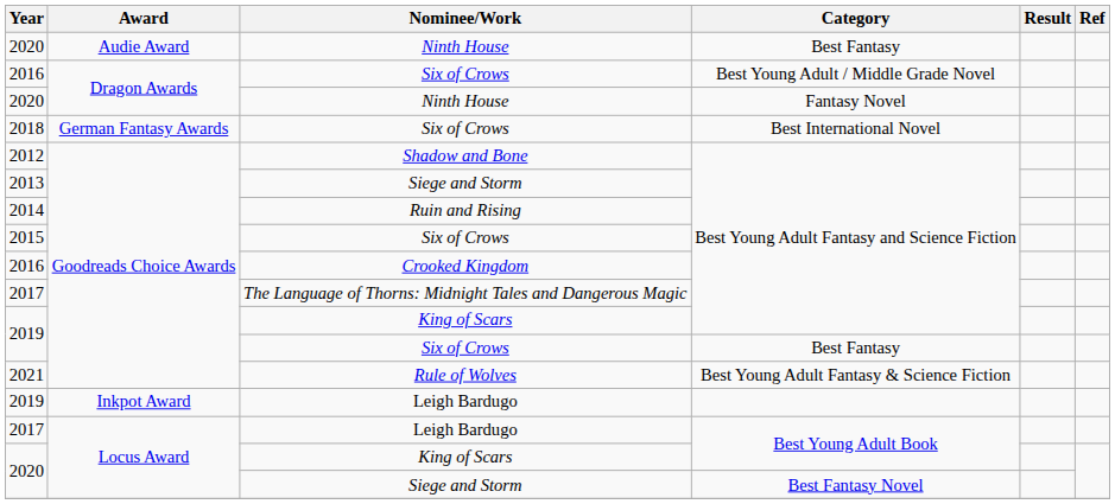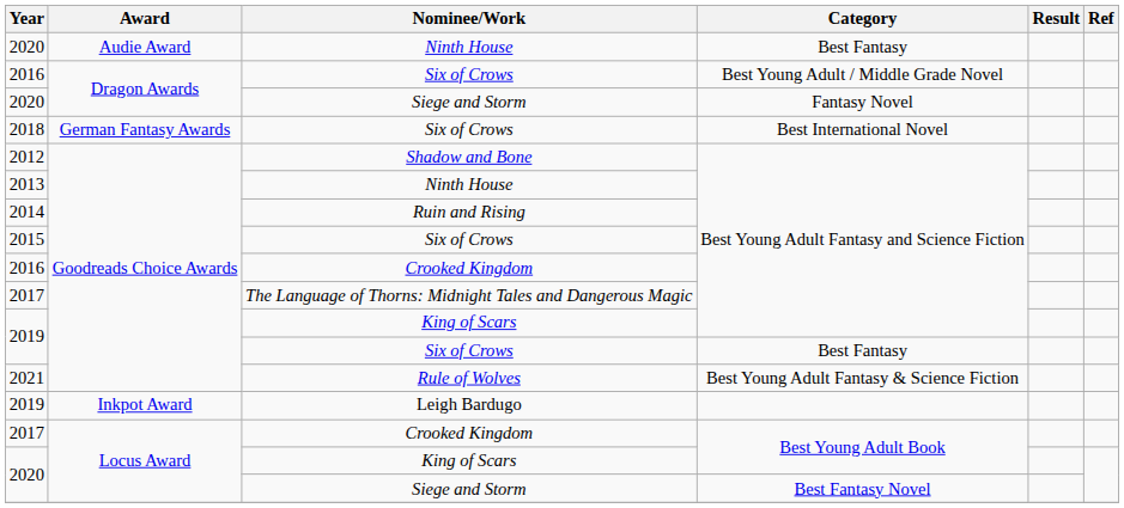2020 / Fantasy Novel | Nominee/Work: Ninth House -> Siege and Storm
2013 | Nominee/Work: Siege and Storm -> Ninth House
2017 / Best Young Adult Book | Nominee/Work: Leigh Bardugo -> Crooked Kingdom
